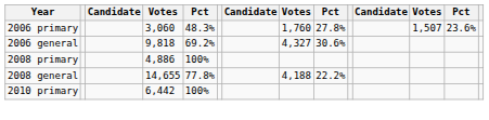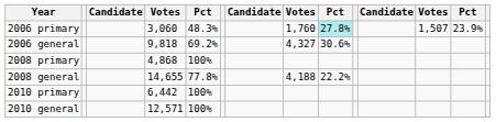2006 primary | column 9: no background -> paleturquoise background
2006 primary | column 13: 23.6% -> 23.9%
2008 primary | column 4: 4,886 -> 4,868
+ row: 2010 general | 12,571 | 100%
